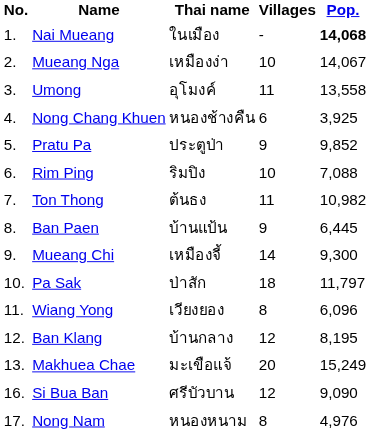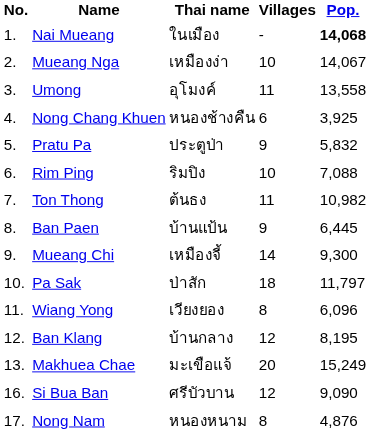Pratu Pa | Pop.: 9,852 -> 5,832
Nong Nam | Pop.: 4,976 -> 4,876
